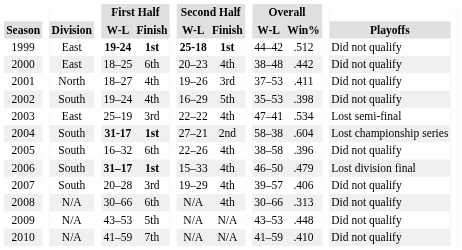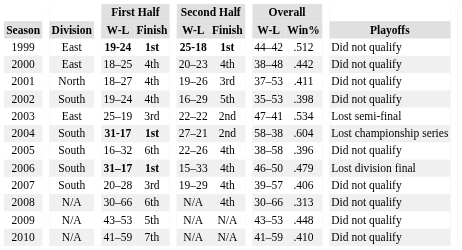2000 | First Half / Finish: 6th -> 4th
2003 | Second Half / Finish: 4th -> 2nd
